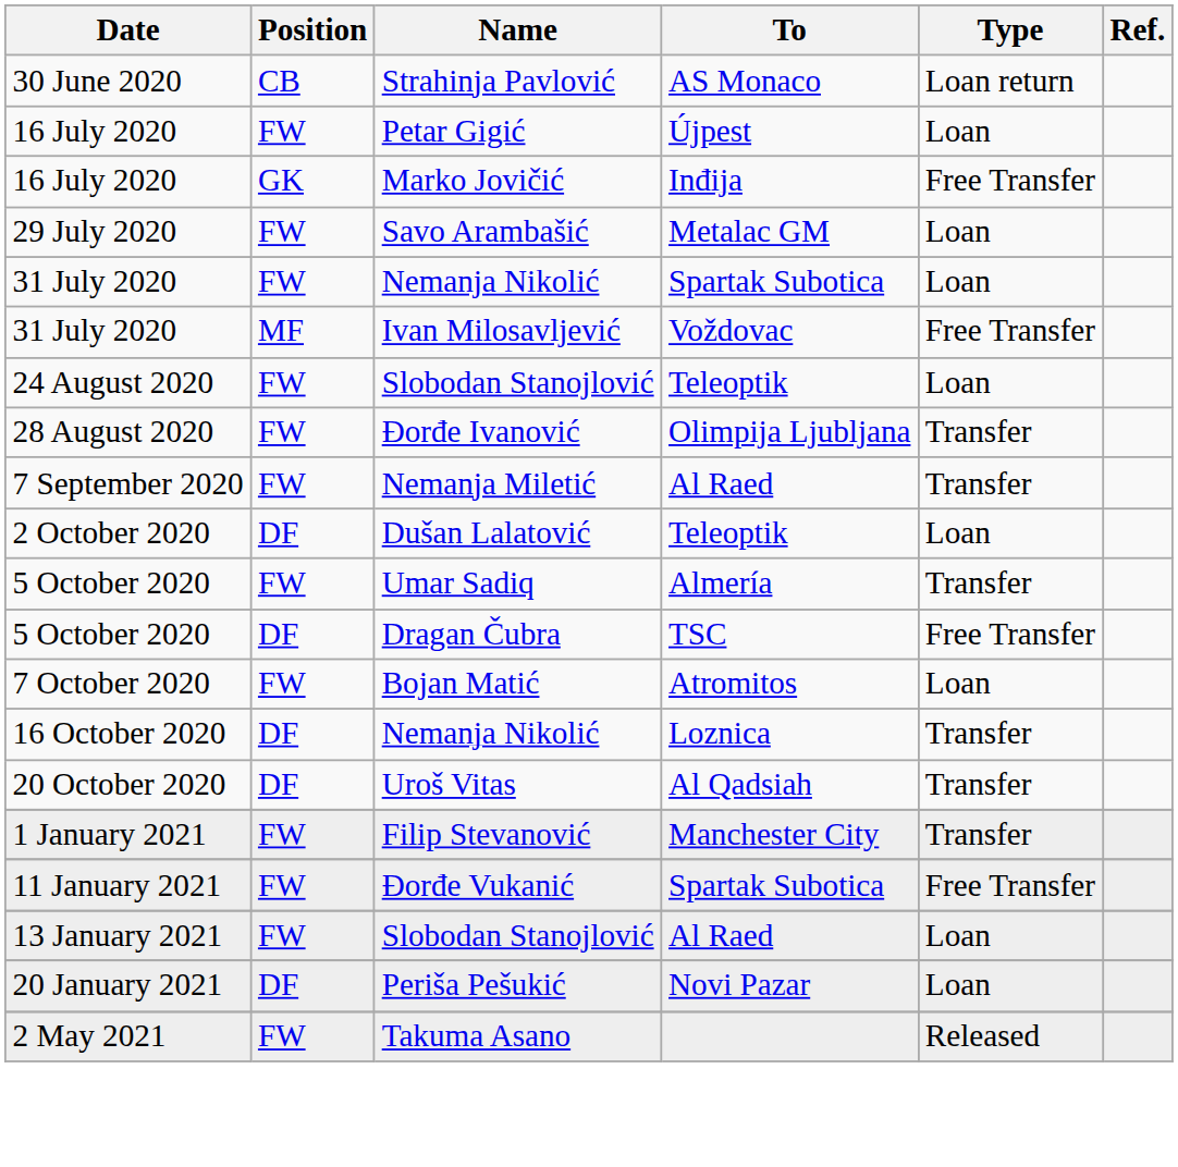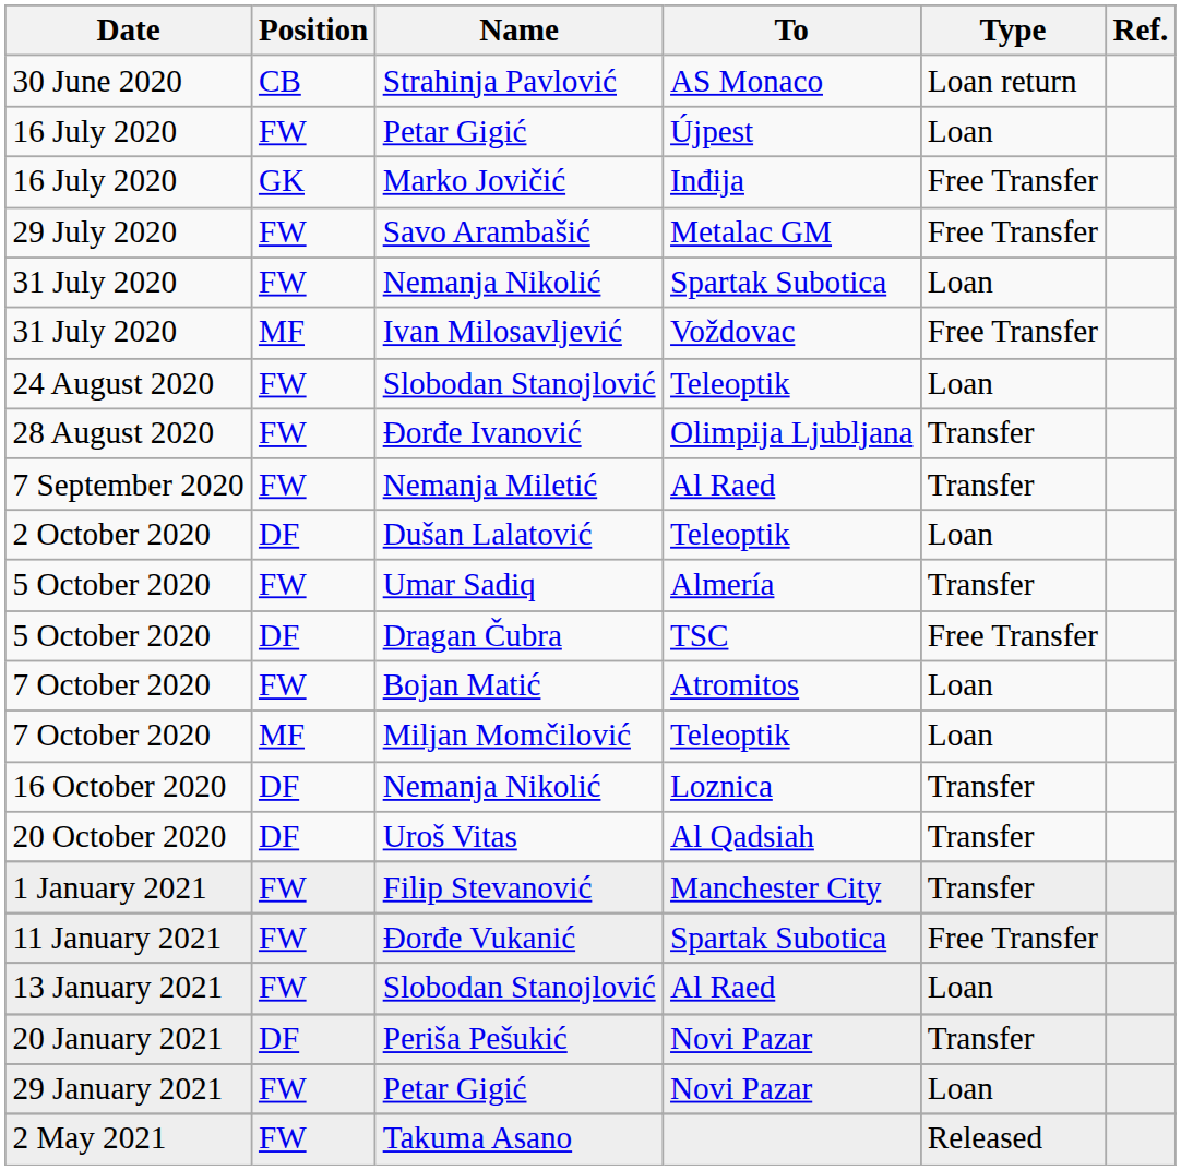Savo Arambašić | Type: Loan -> Free Transfer
+ row: 7 October 2020 | MF | Miljan Momčilović | Teleoptik | Loan
Periša Pešukić | Type: Loan -> Transfer
+ row: 29 January 2021 | FW | Petar Gigić | Novi Pazar | Loan
